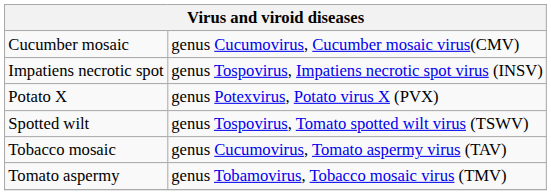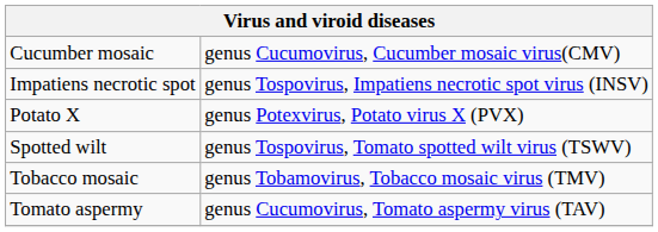Tobacco mosaic | column 2: genus Cucumovirus, Tomato aspermy virus (TAV) -> genus Tobamovirus, Tobacco mosaic virus (TMV)
Tomato aspermy | column 2: genus Tobamovirus, Tobacco mosaic virus (TMV) -> genus Cucumovirus, Tomato aspermy virus (TAV)
